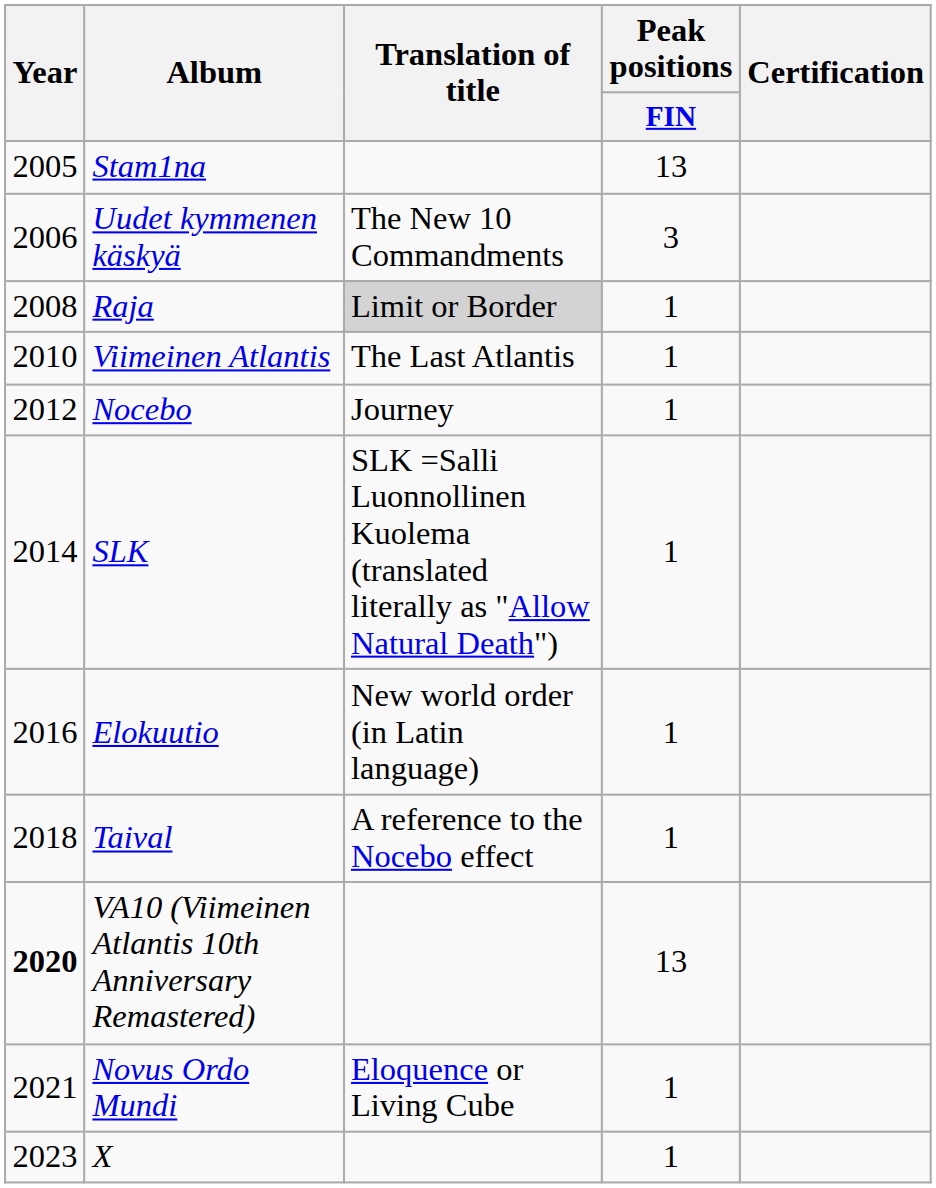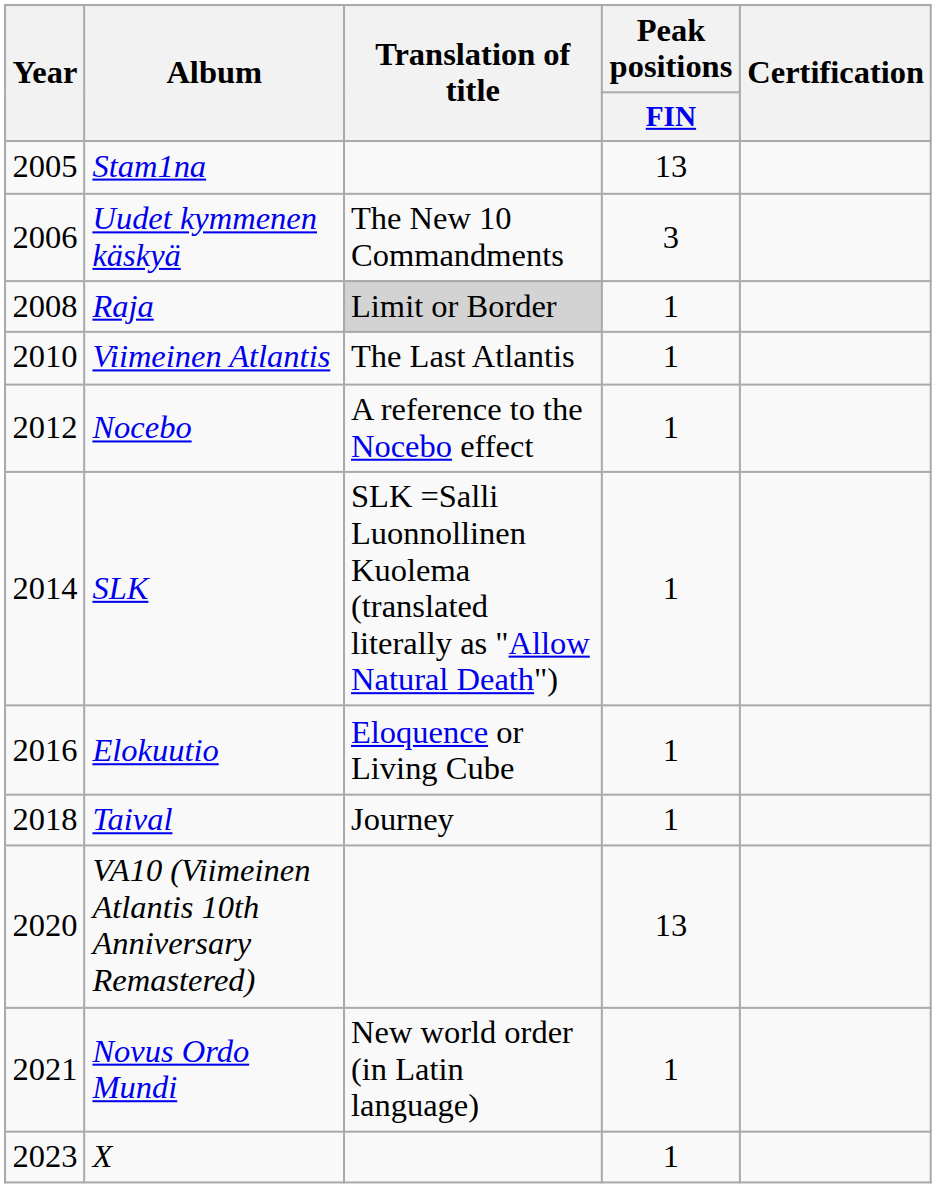Nocebo | Translation of title: Journey -> A reference to the Nocebo effect
Elokuutio | Translation of title: New world order (in Latin language) -> Eloquence or Living Cube
Taival | Translation of title: A reference to the Nocebo effect -> Journey
VA10 (Viimeinen Atlantis 10th Anniversary Remastered) | Year: bold -> normal
Novus Ordo Mundi | Translation of title: Eloquence or Living Cube -> New world order (in Latin language)
